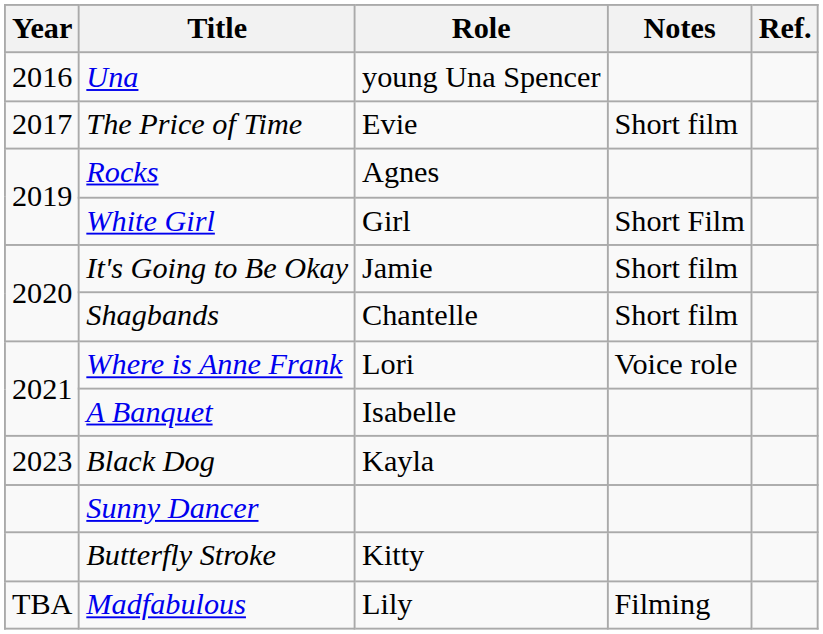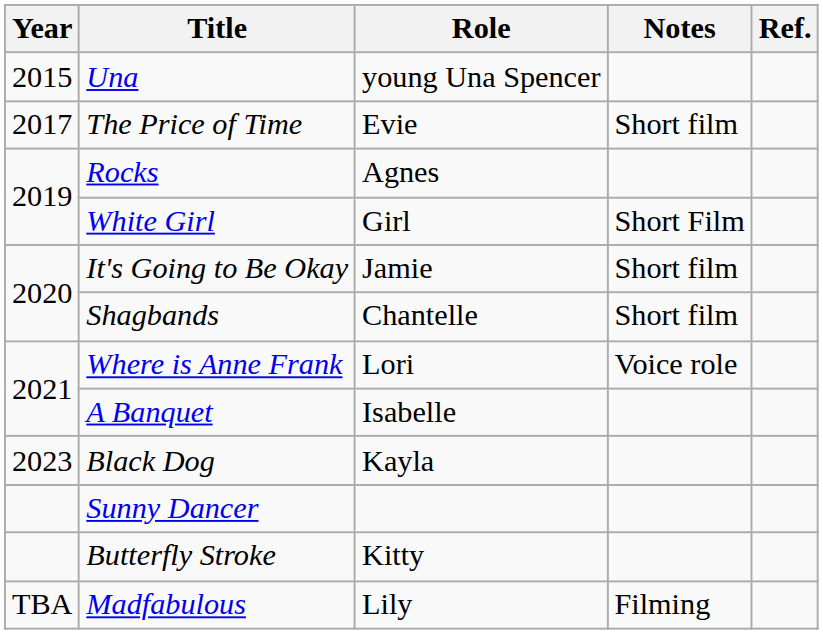Una | Year: 2016 -> 2015
